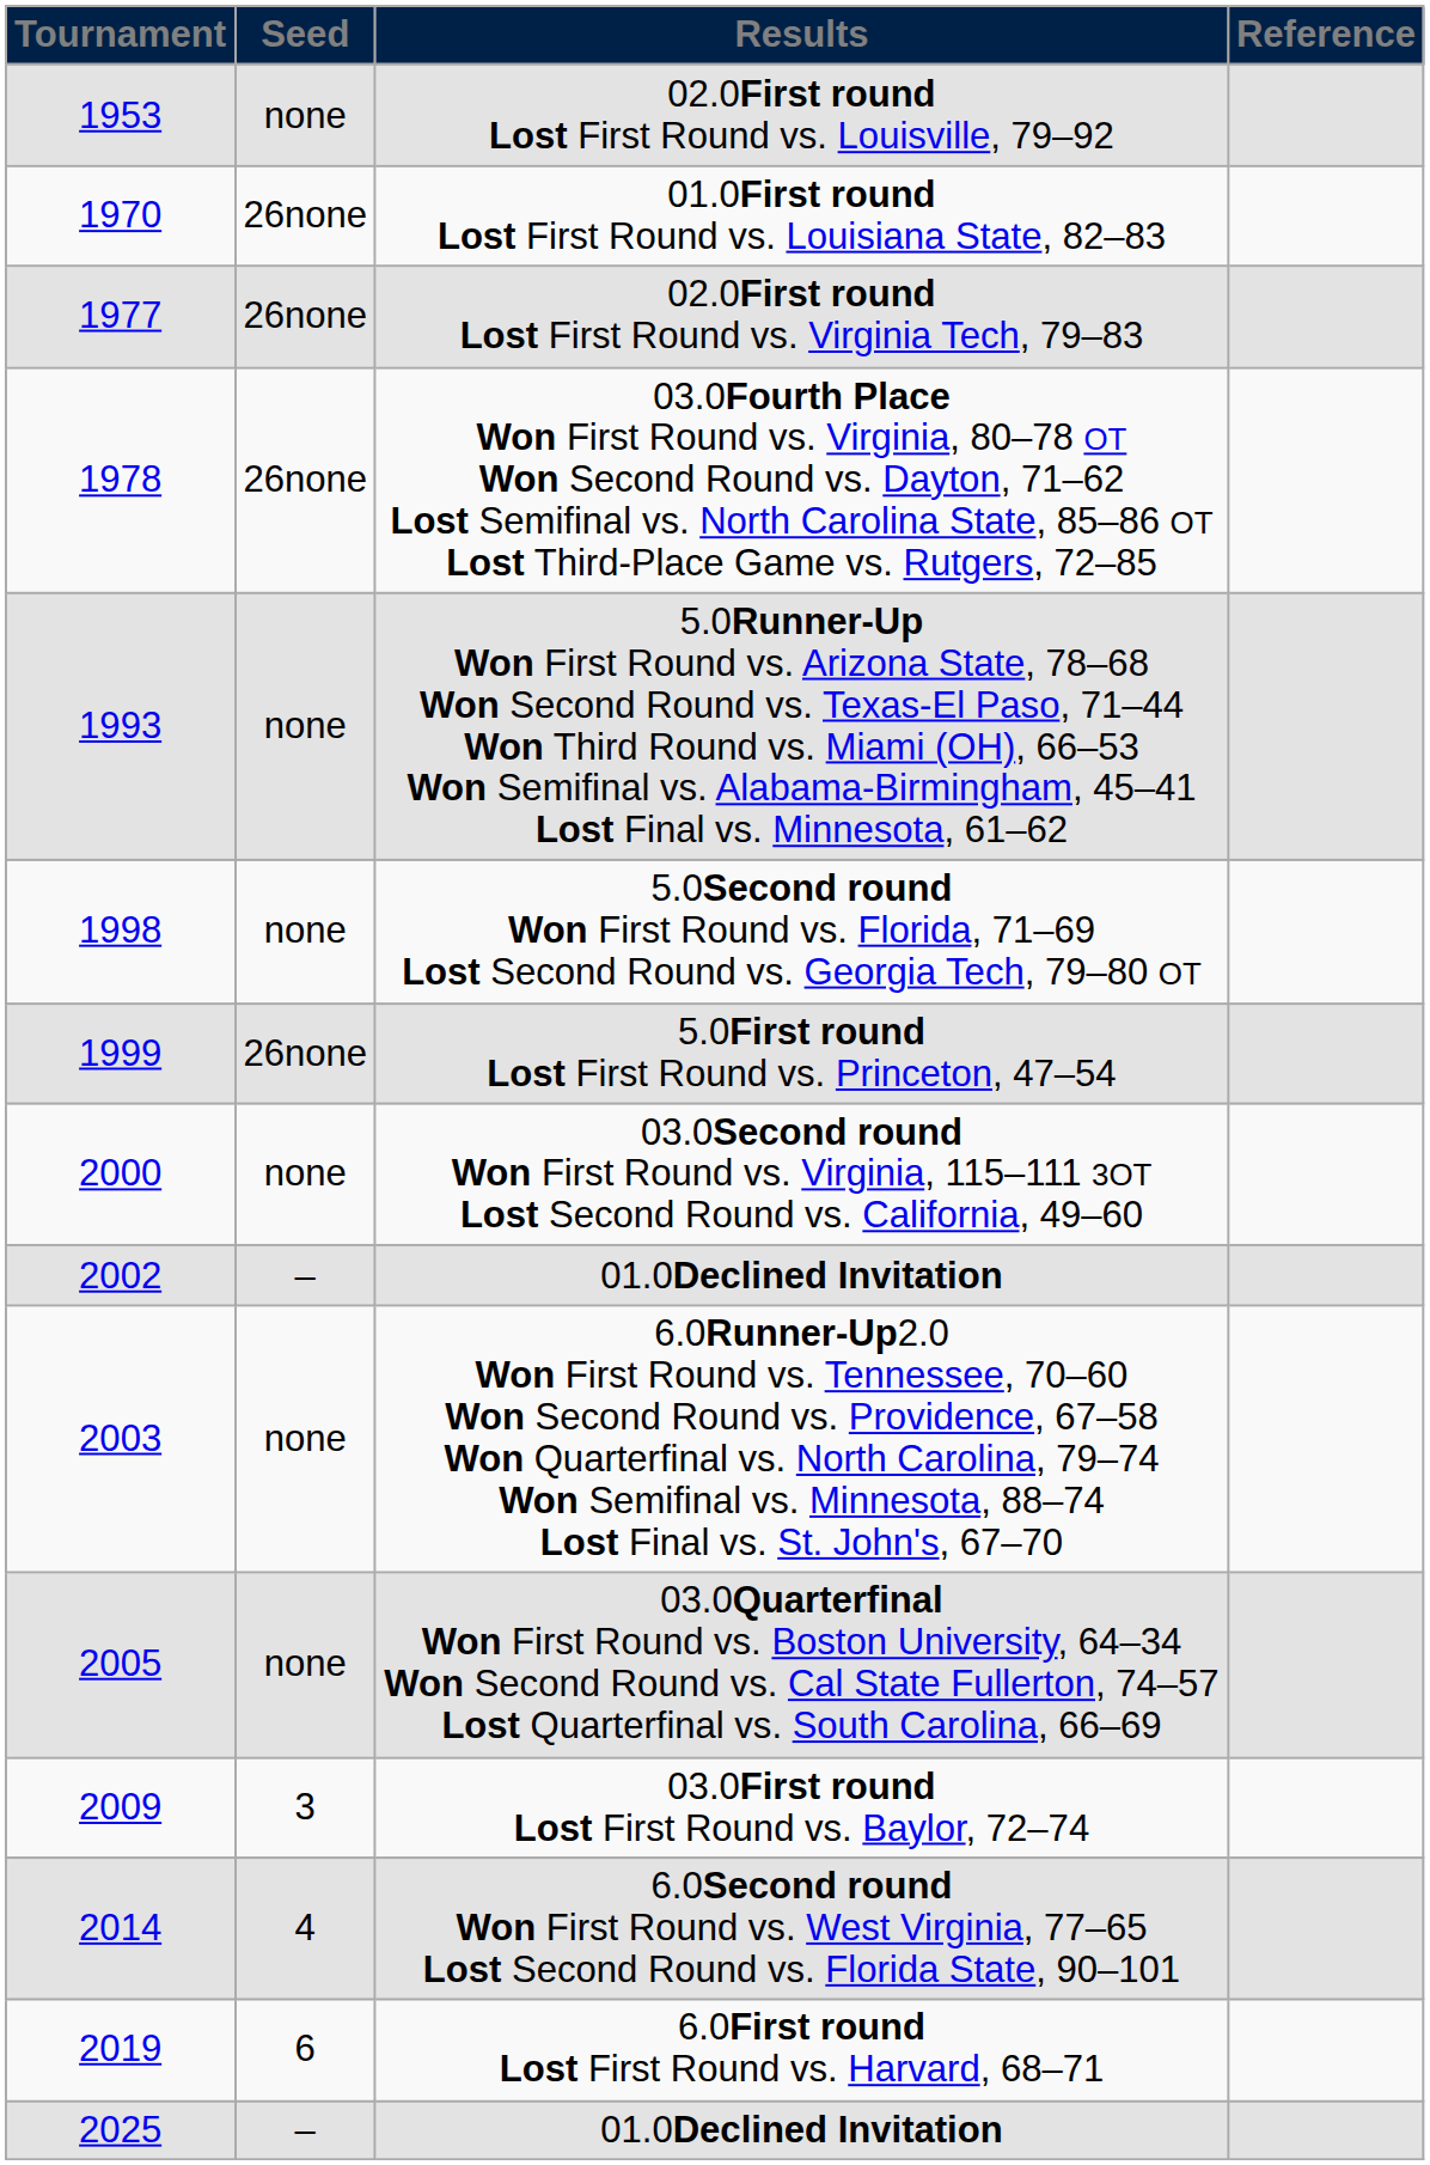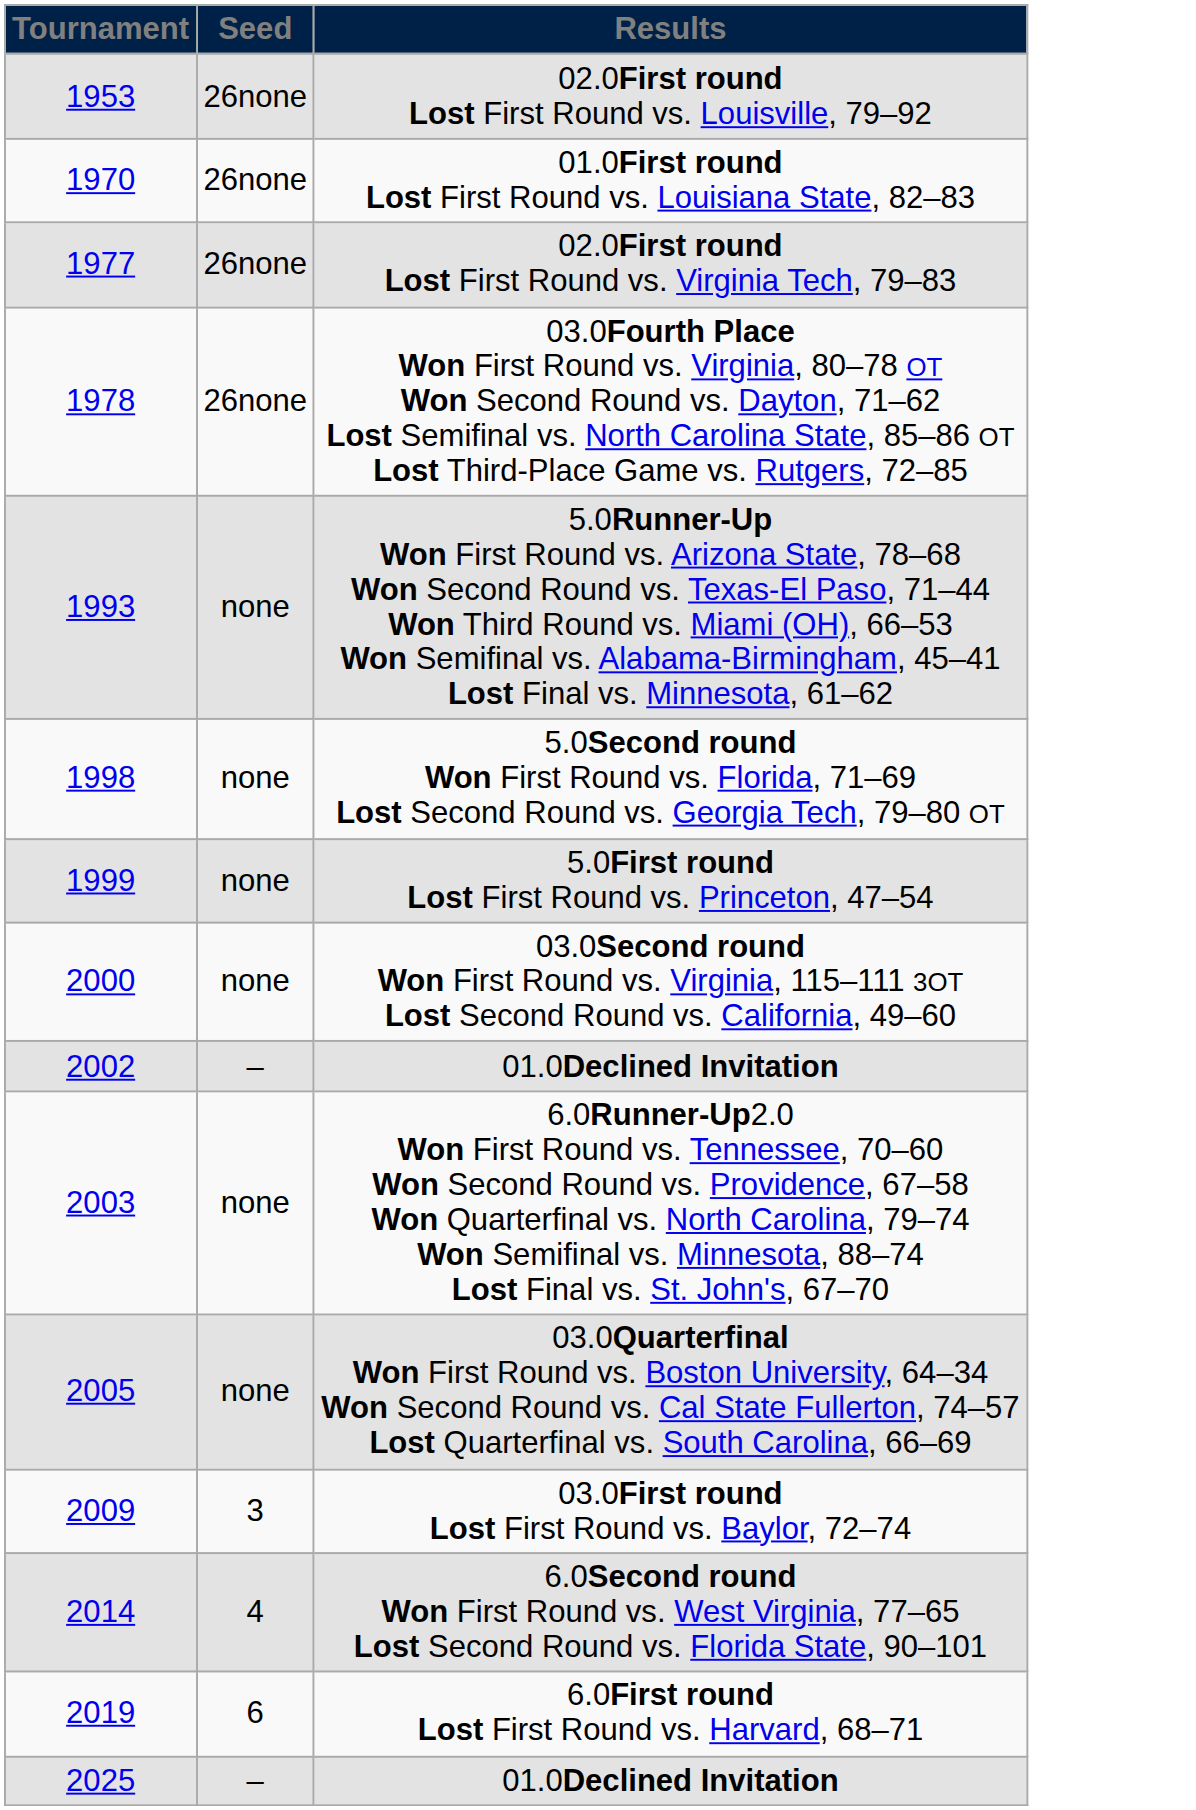- column: Reference
02.0First round Lost First Round vs. Louisville, 79–92 | Seed: none -> 26none
5.0First round Lost First Round vs. Princeton, 47–54 | Seed: 26none -> none
